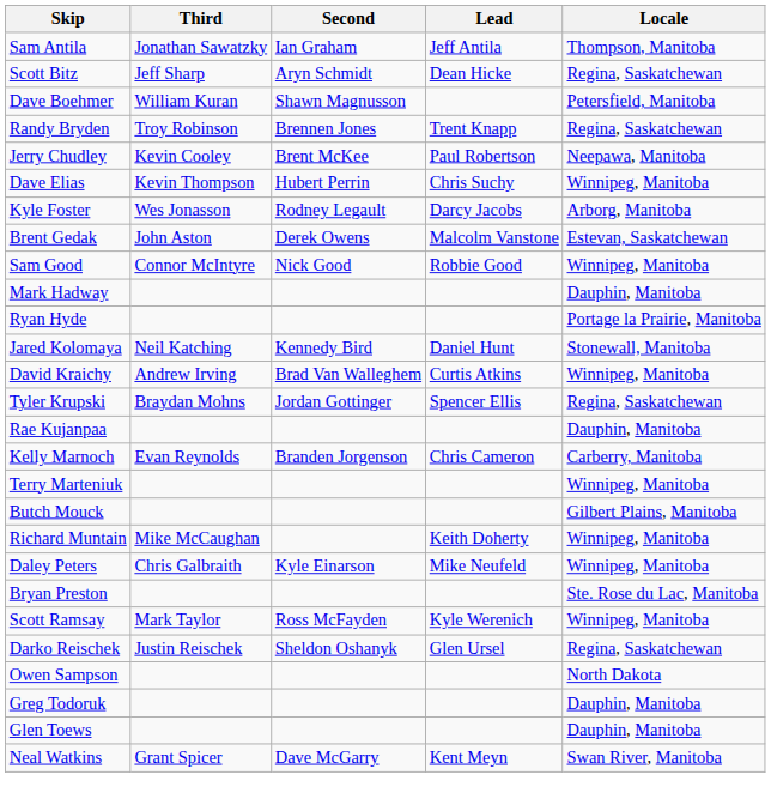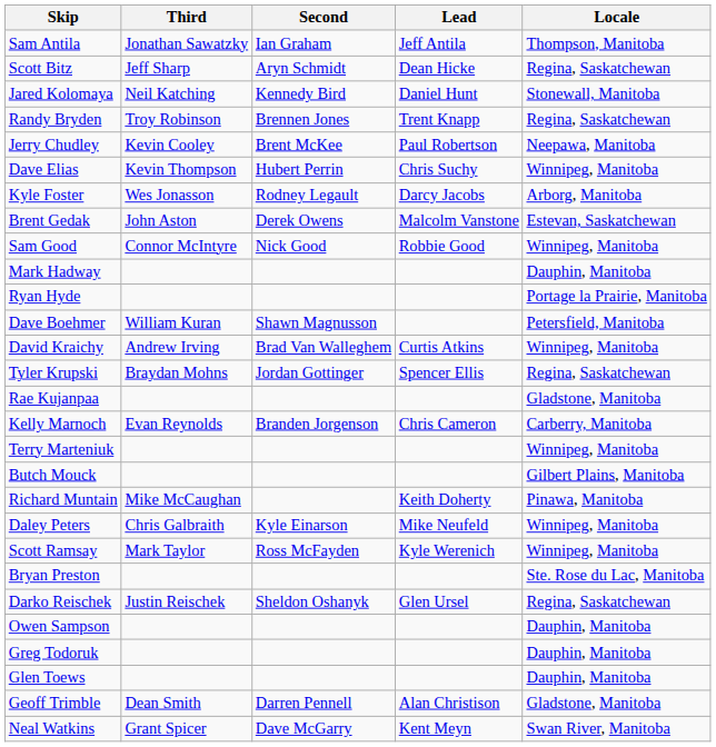rows swapped: Dave Boehmer <-> Jared Kolomaya
Rae Kujanpaa | Locale: Dauphin, Manitoba -> Gladstone, Manitoba
Richard Muntain | Locale: Winnipeg, Manitoba -> Pinawa, Manitoba
rows swapped: Bryan Preston <-> Scott Ramsay
Owen Sampson | Locale: North Dakota -> Dauphin, Manitoba
+ row: Geoff Trimble | Dean Smith | Darren Pennell | Alan Christison | Gladstone, Manitoba
